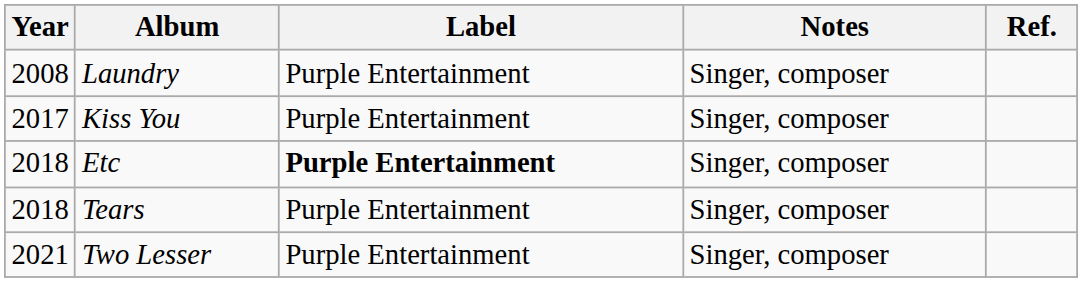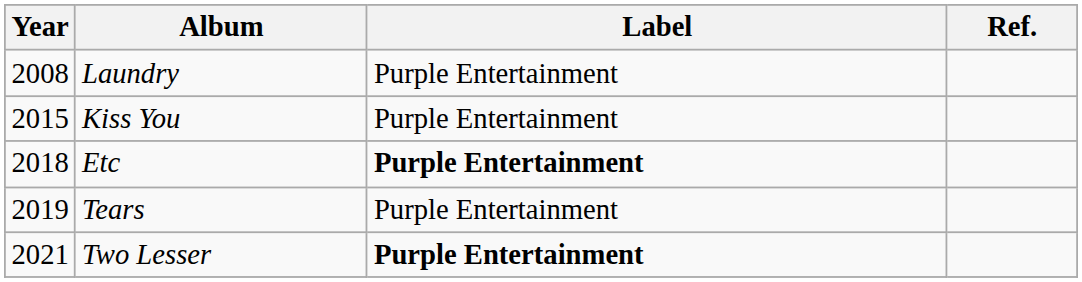- column: Notes | Singer, composer | Singer, composer | Singer, composer | Singer, composer | Singer, composer
Kiss You | Year: 2017 -> 2015
Tears | Year: 2018 -> 2019
Two Lesser | Label: normal -> bold
